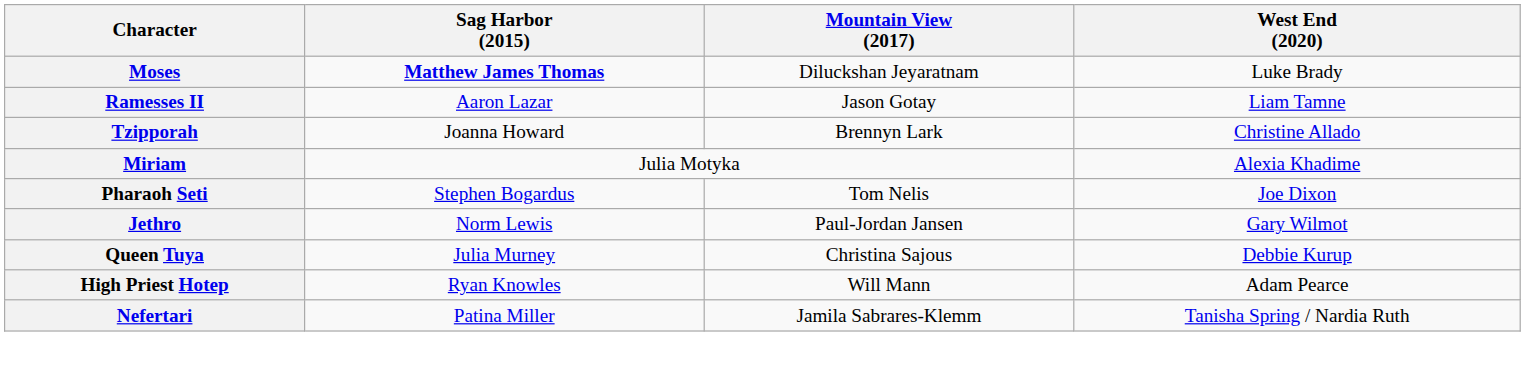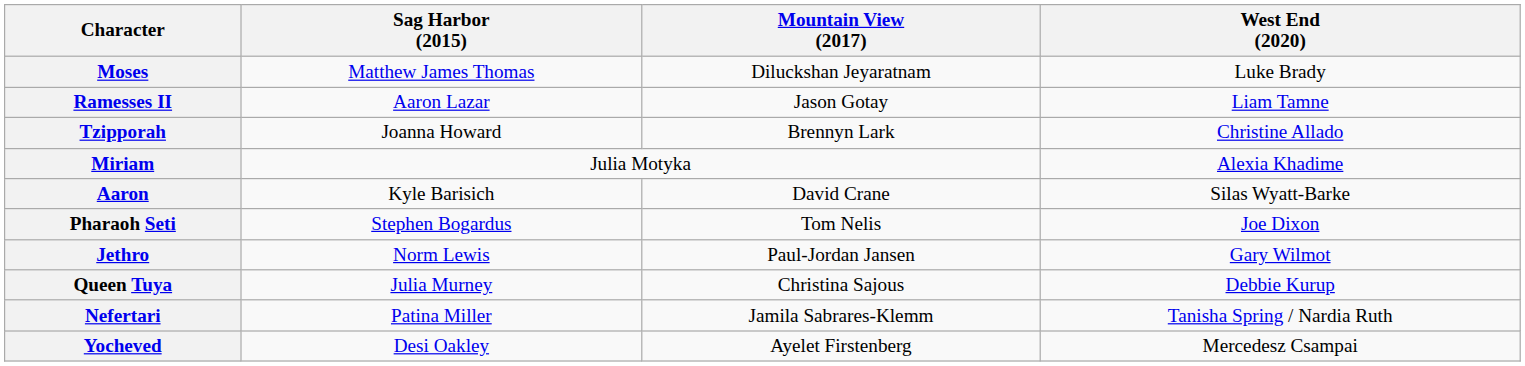Moses | Sag Harbor (2015): bold -> normal
+ row: Aaron | Kyle Barisich | David Crane | Silas Wyatt-Barke
- row: High Priest Hotep | Ryan Knowles | Will Mann | Adam Pearce
+ row: Yocheved | Desi Oakley | Ayelet Firstenberg | Mercedesz Csampai
